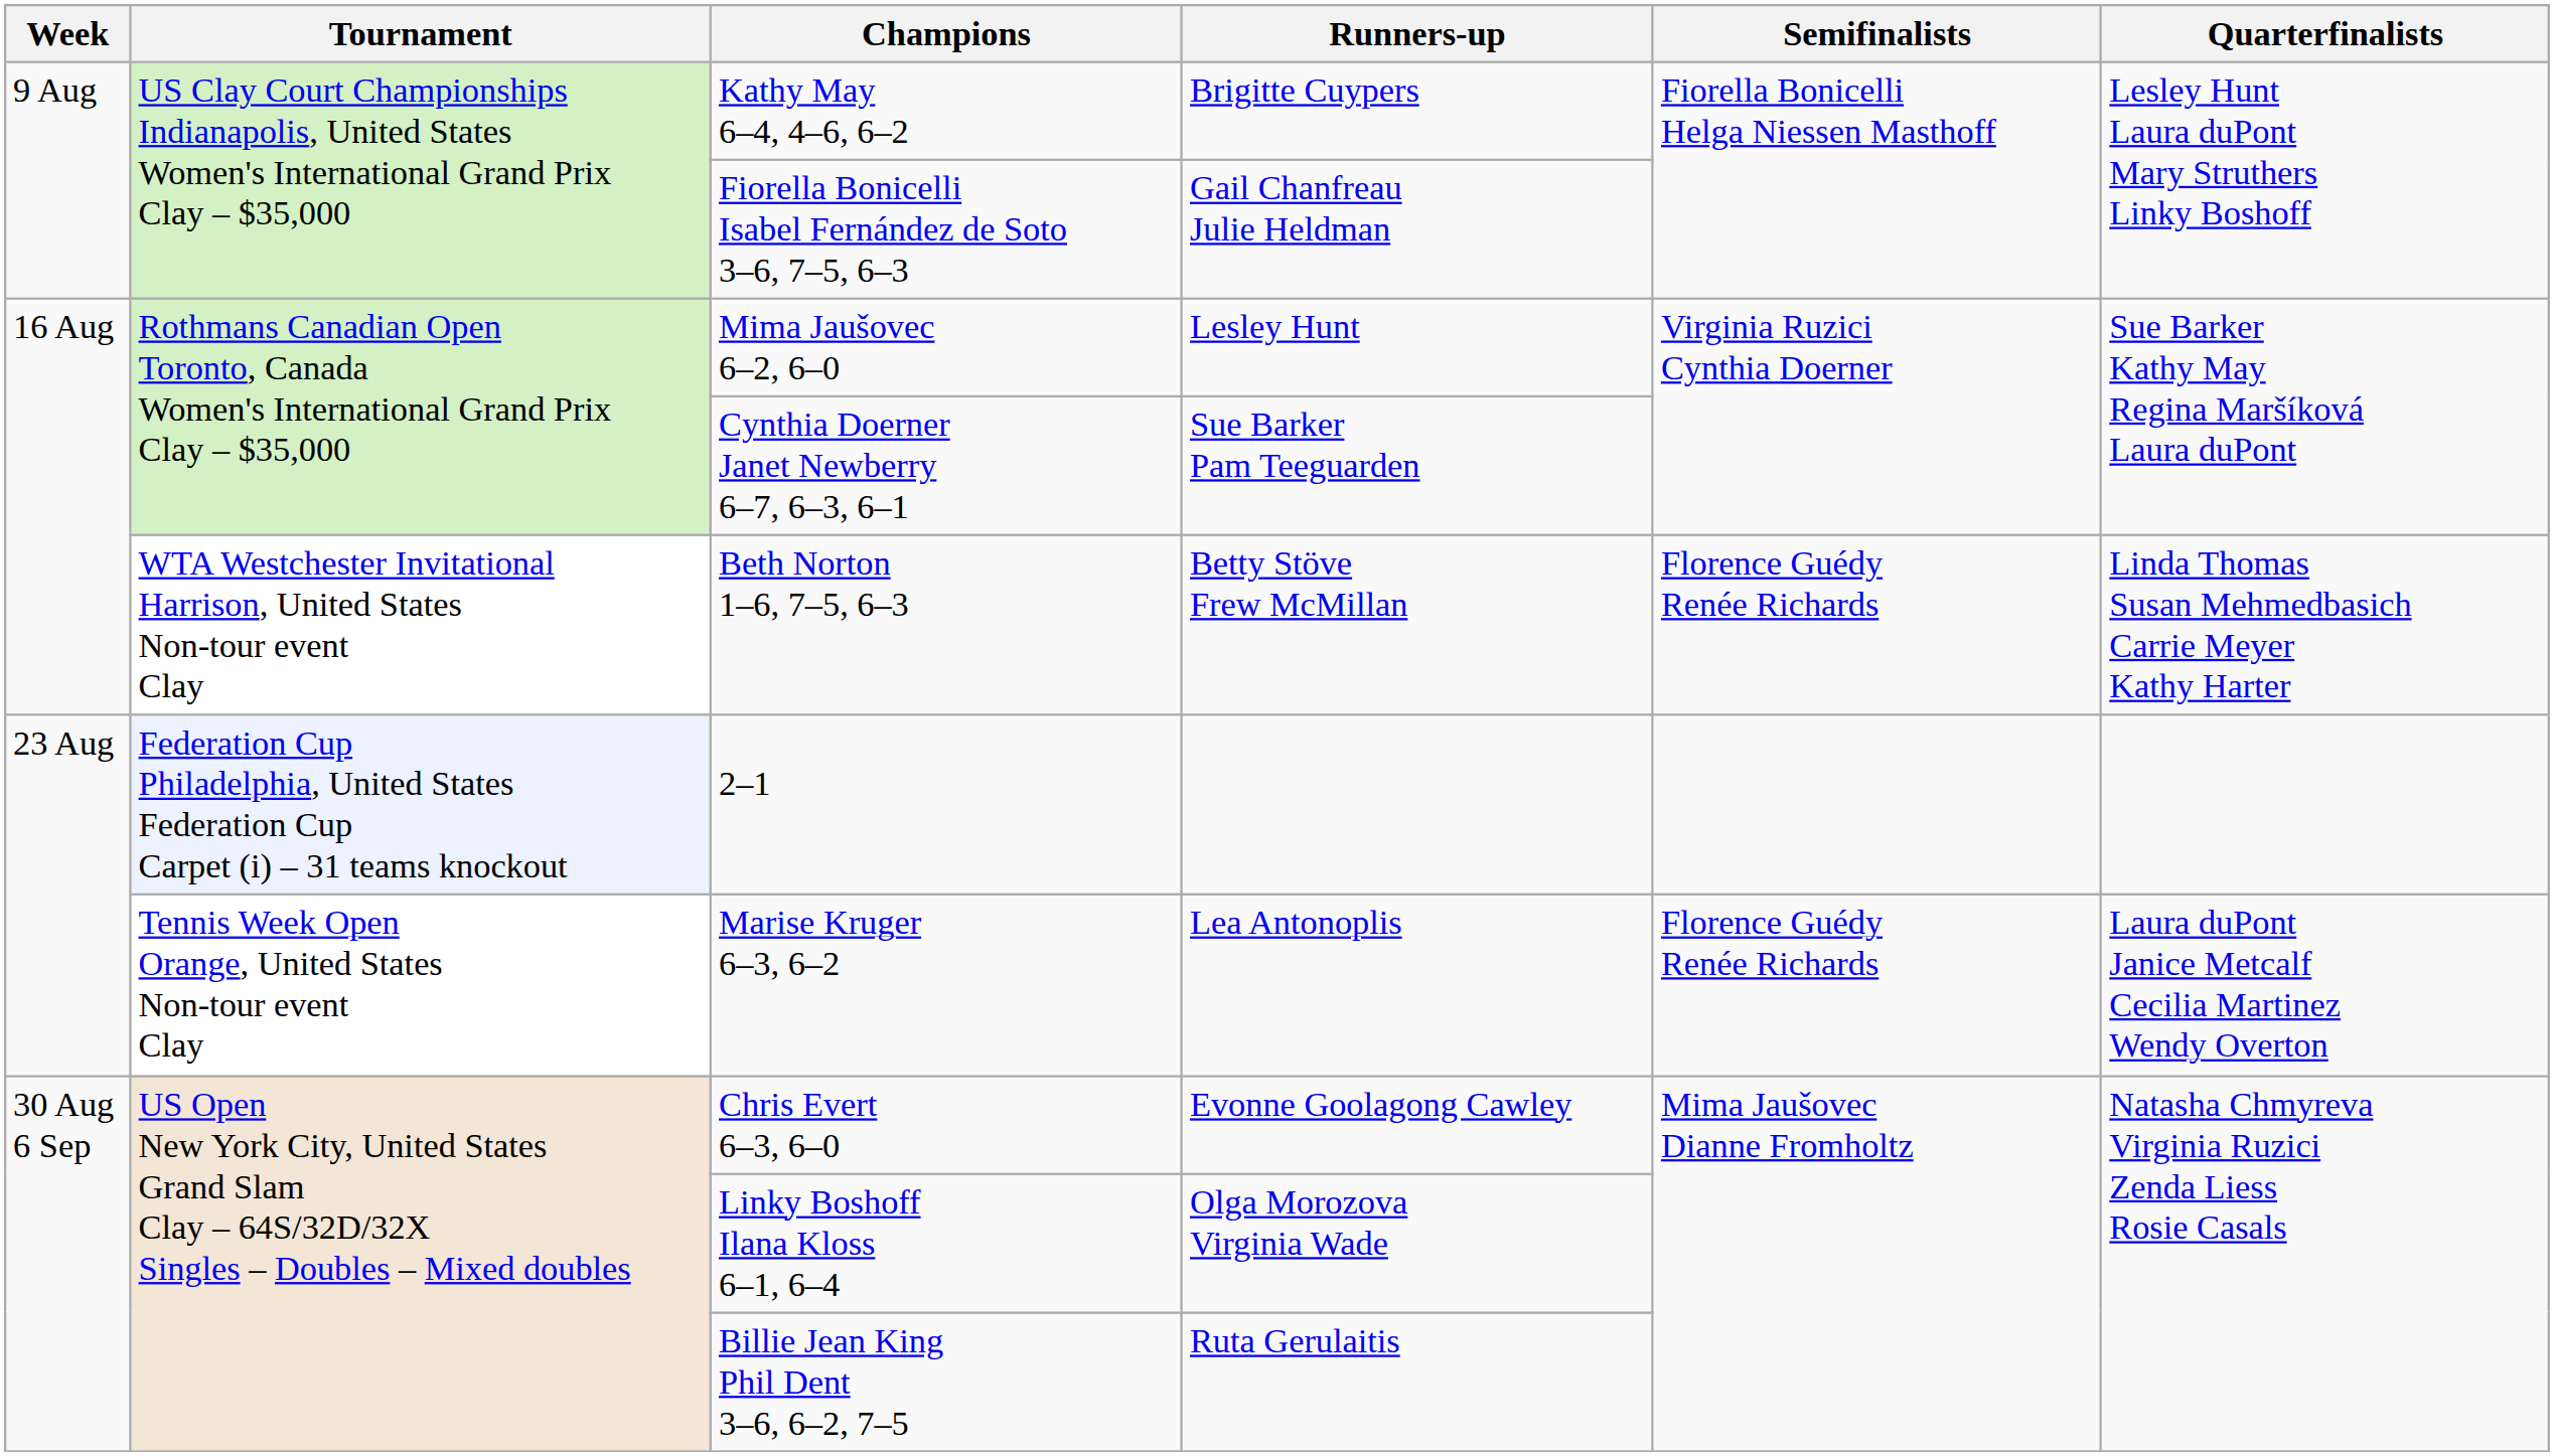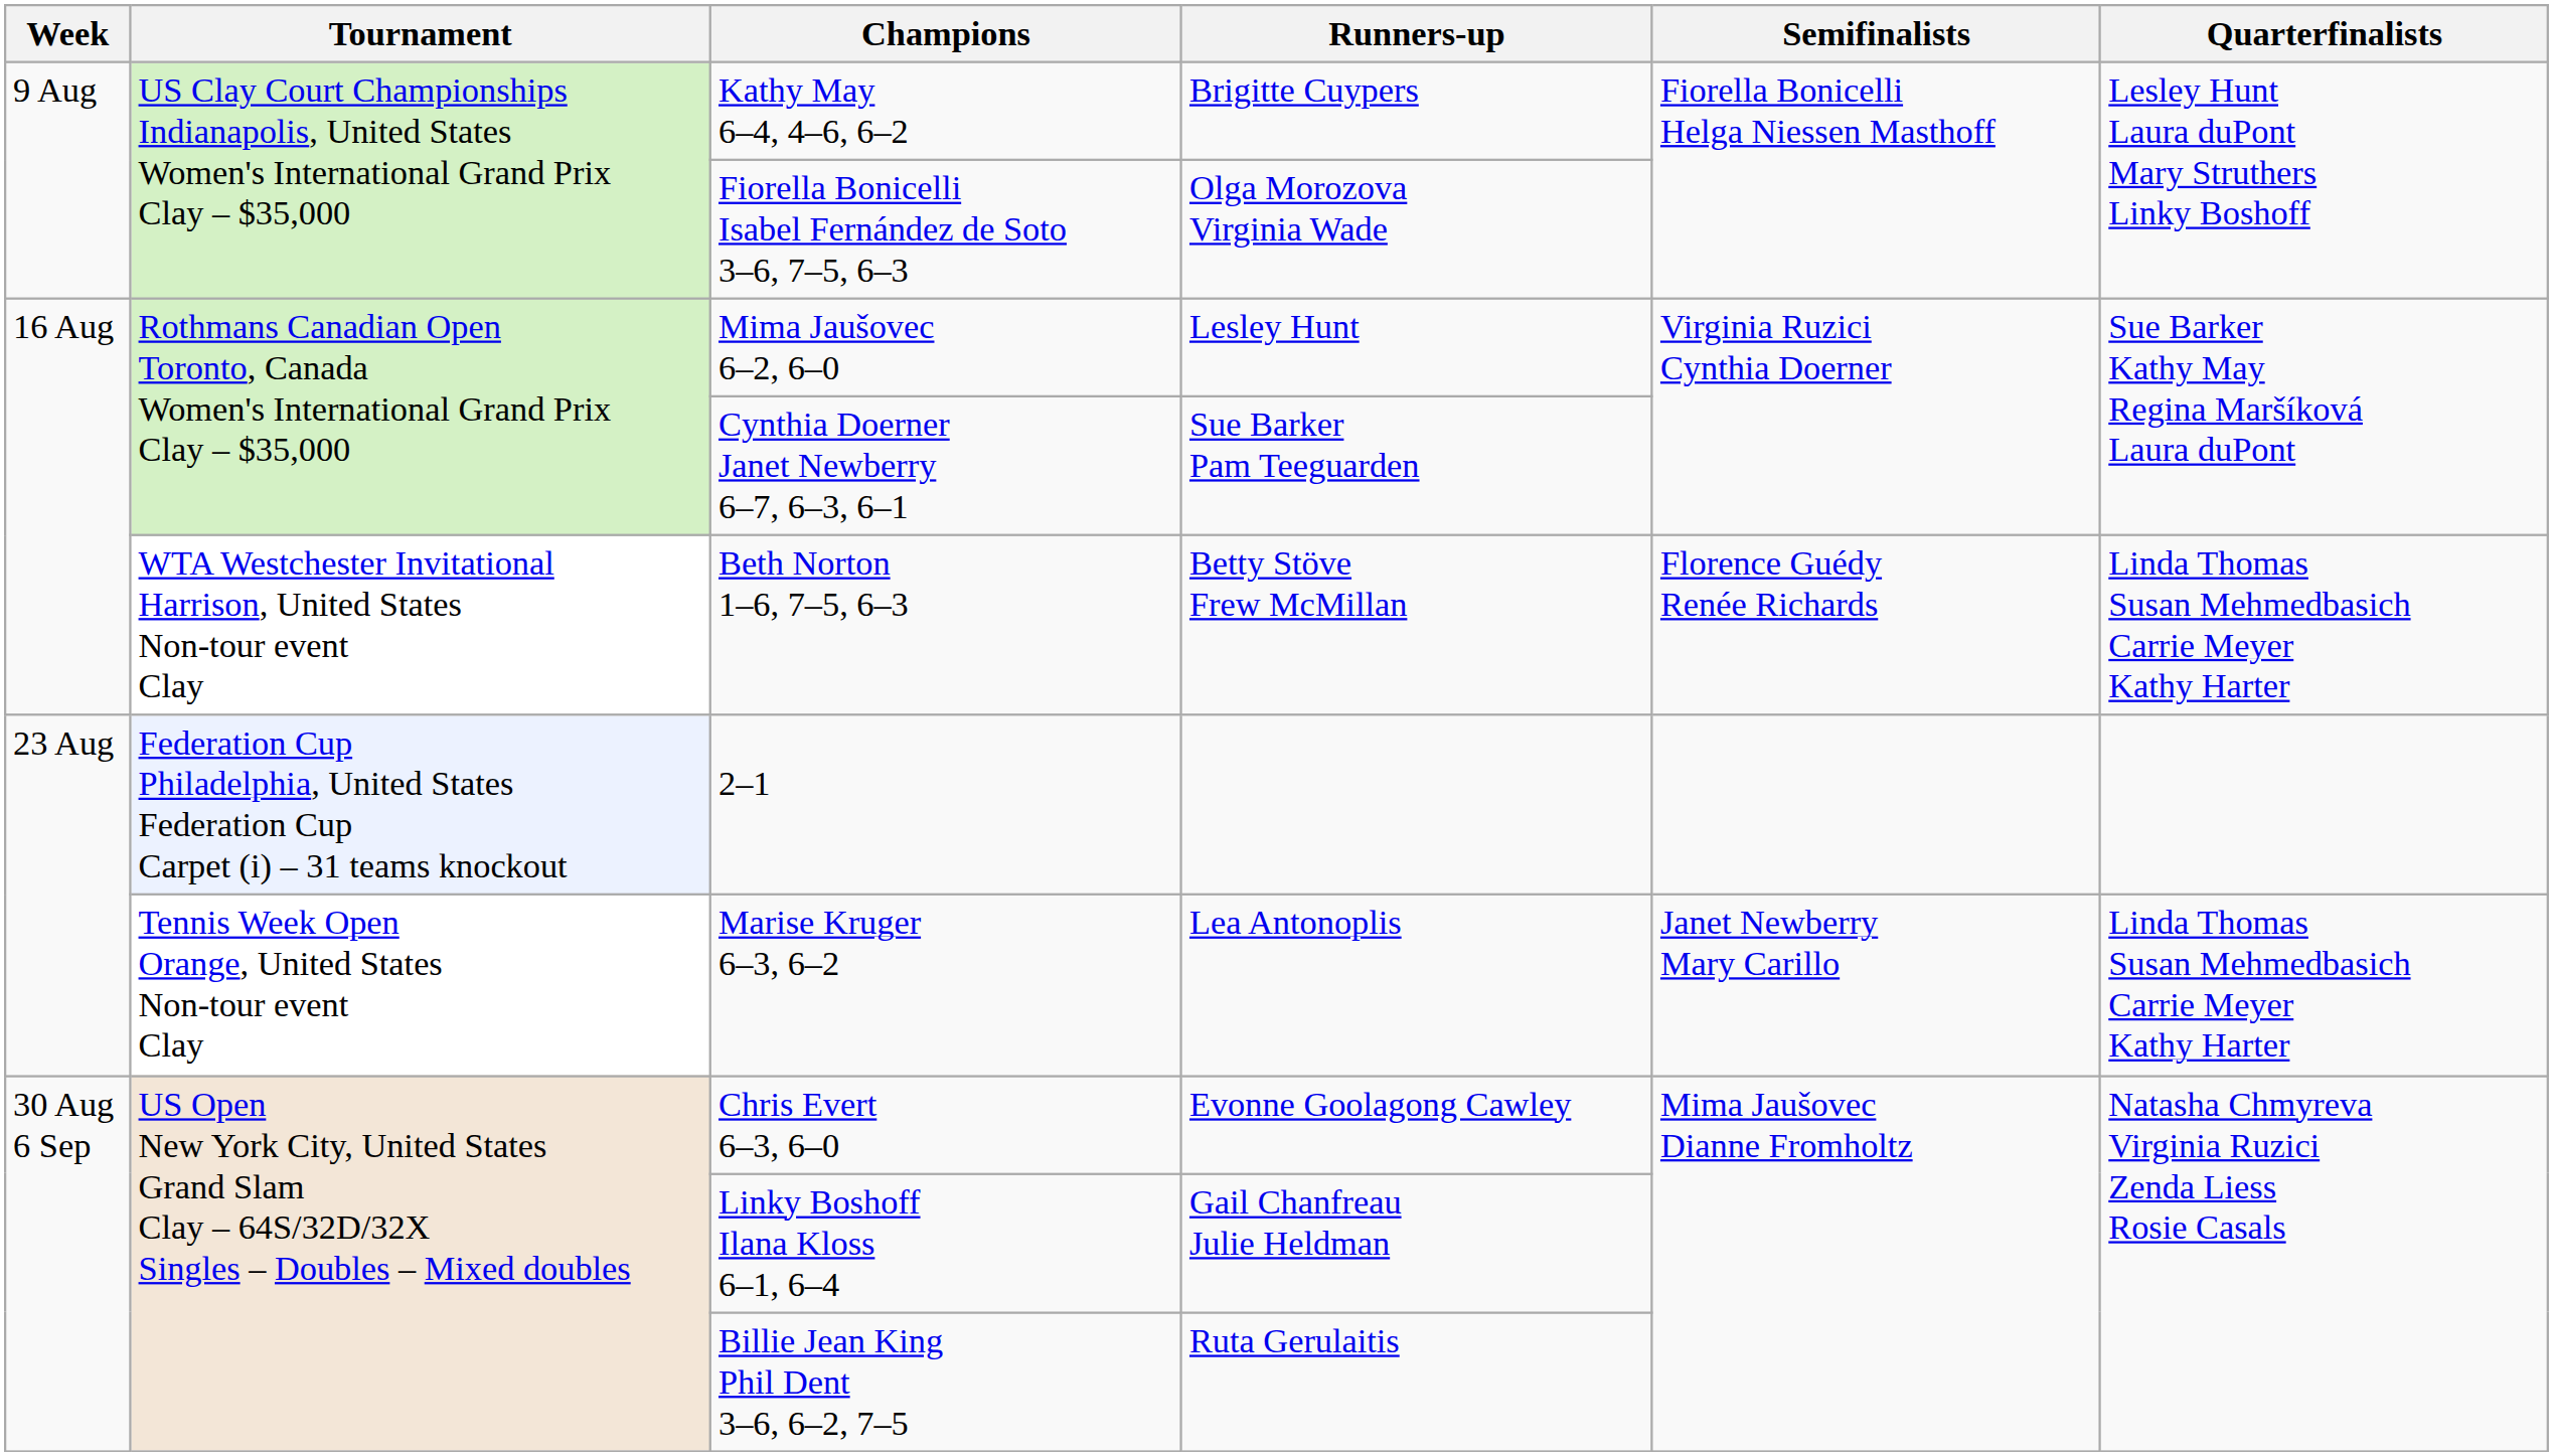Fiorella Bonicelli Isabel Fernández de Soto 3–6, 7–5, 6–3 | Runners-up: Gail Chanfreau Julie Heldman -> Olga Morozova Virginia Wade
Marise Kruger 6–3, 6–2 | Semifinalists: Florence Guédy Renée Richards -> Janet Newberry Mary Carillo
Marise Kruger 6–3, 6–2 | Quarterfinalists: Laura duPont Janice Metcalf Cecilia Martinez Wendy Overton -> Linda Thomas Susan Mehmedbasich Carrie Meyer Kathy Harter
Linky Boshoff Ilana Kloss 6–1, 6–4 | Runners-up: Olga Morozova Virginia Wade -> Gail Chanfreau Julie Heldman
